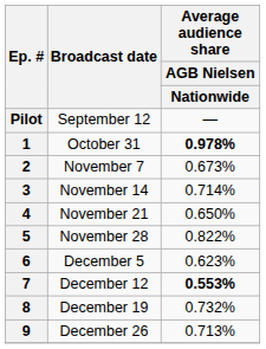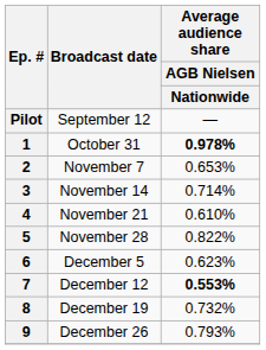2 | Average audience share / AGB Nielsen / Nationwide: 0.673% -> 0.653%
4 | Average audience share / AGB Nielsen / Nationwide: 0.650% -> 0.610%
9 | Average audience share / AGB Nielsen / Nationwide: 0.713% -> 0.793%
